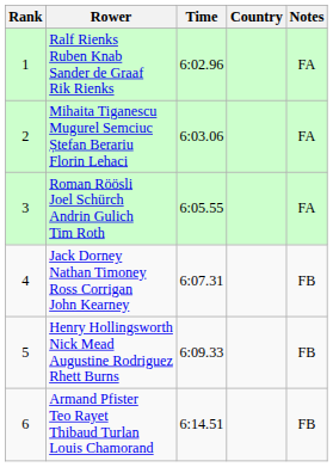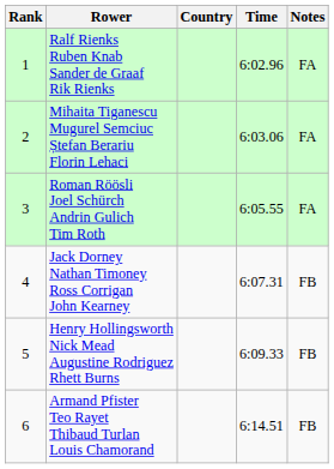columns swapped: Country <-> Time
